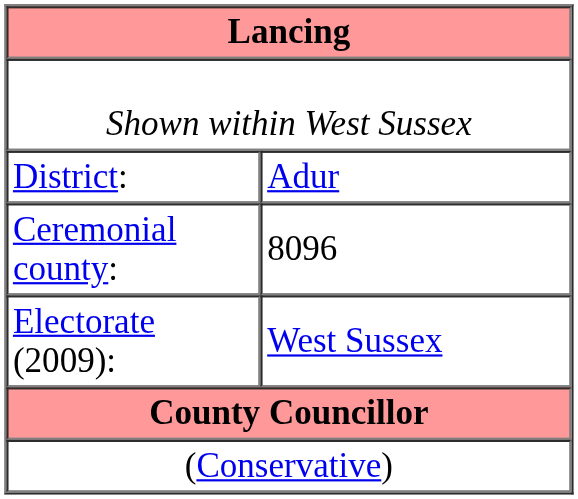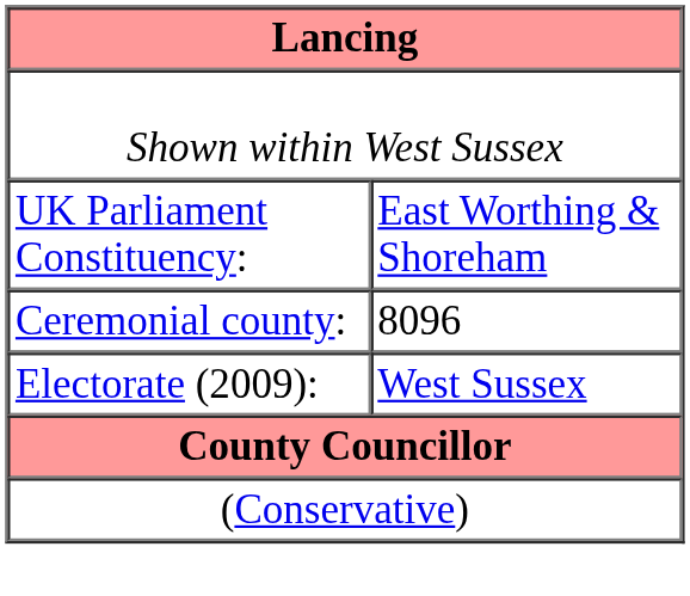- row: District: | Adur
+ row: UK Parliament Constituency: | East Worthing & Shoreham
